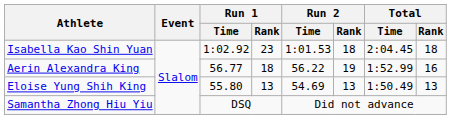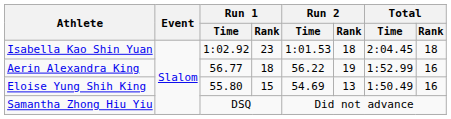Eloise Yung Shih King | Run 1 / Rank: 13 -> 15
Eloise Yung Shih King | Total / Rank: 13 -> 16
